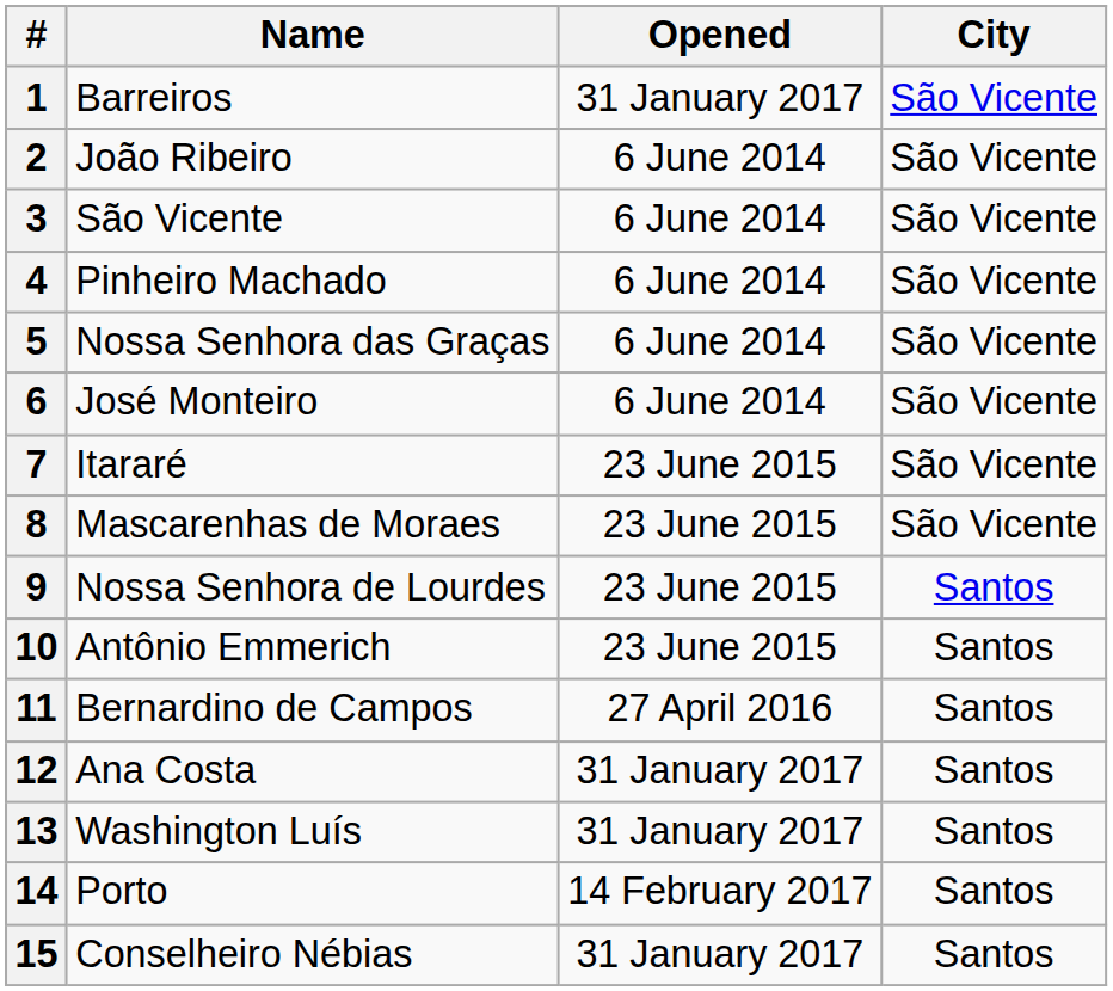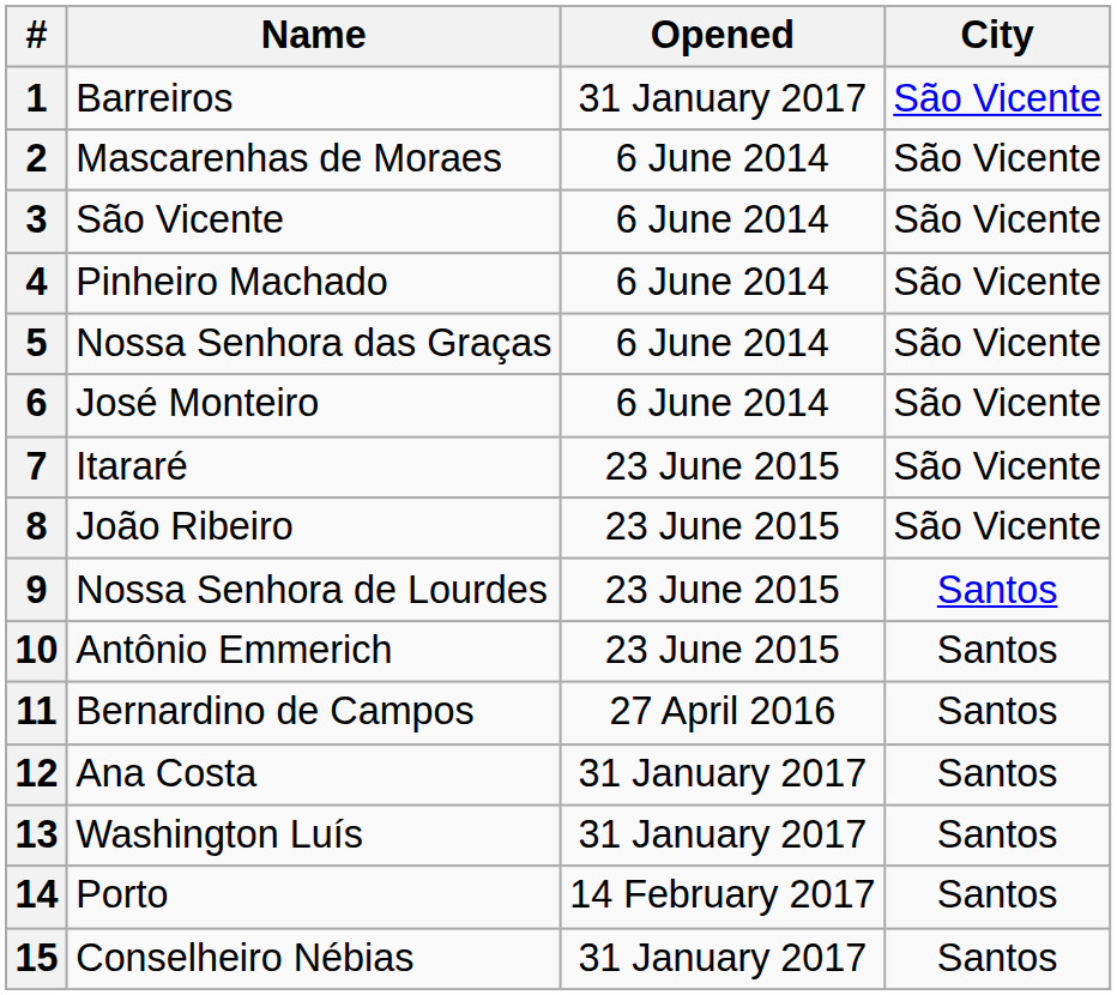2 | Name: João Ribeiro -> Mascarenhas de Moraes
8 | Name: Mascarenhas de Moraes -> João Ribeiro
